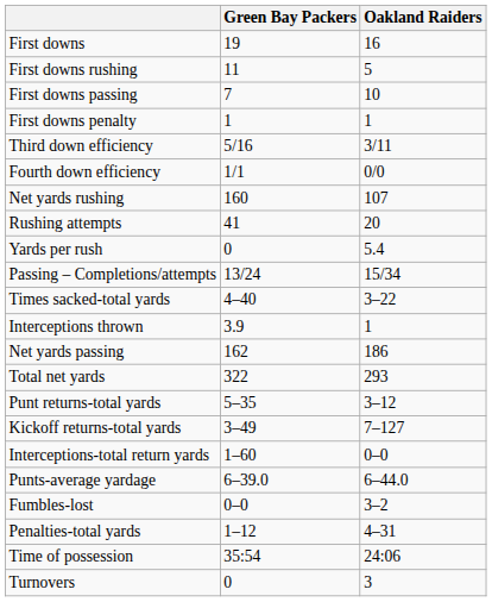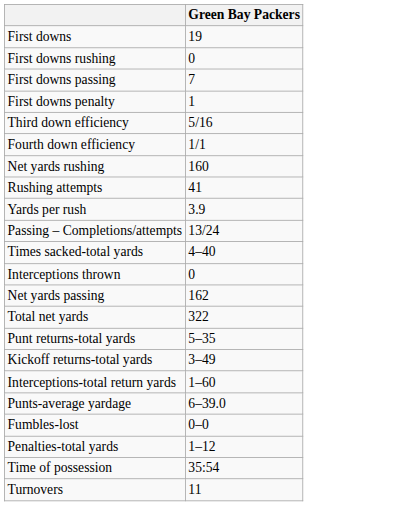- column: Oakland Raiders | 16 | 5 | 10 | 1 | 3/11 | 0/0 | 107 | 20 | 5.4 | 15/34 | 3–22 | 1 | 186 | 293 | 3–12 | 7–127 | 0–0 | 6–44.0 | 3–2 | 4–31 | 24:06 | 3
First downs rushing | Green Bay Packers: 11 -> 0
Yards per rush | Green Bay Packers: 0 -> 3.9
Interceptions thrown | Green Bay Packers: 3.9 -> 0
Turnovers | Green Bay Packers: 0 -> 11
